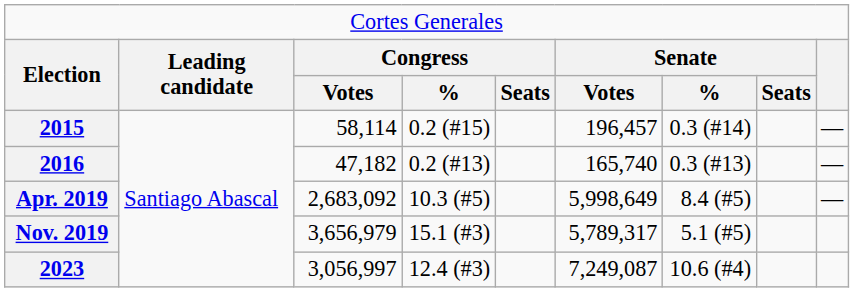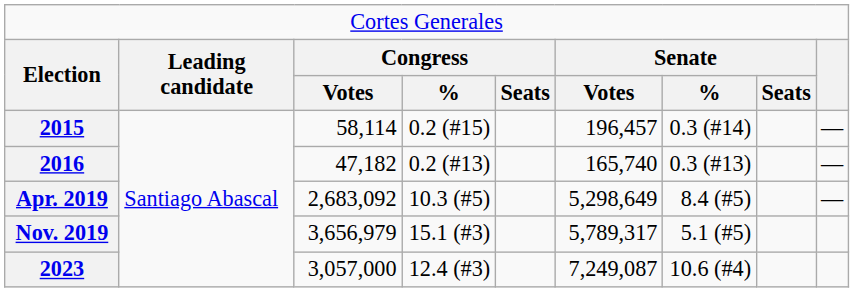Apr. 2019 | column 6: 5,998,649 -> 5,298,649
2023 | column 3: 3,056,997 -> 3,057,000
